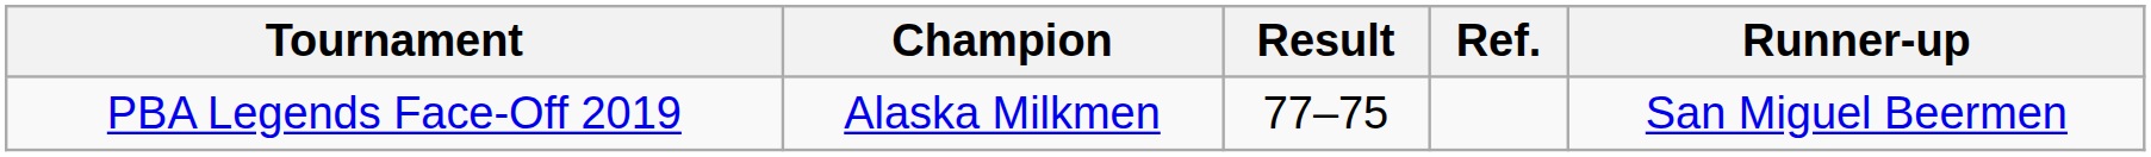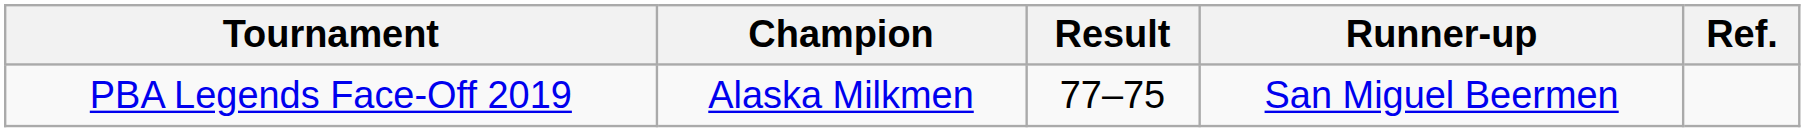columns swapped: Runner-up <-> Ref.
